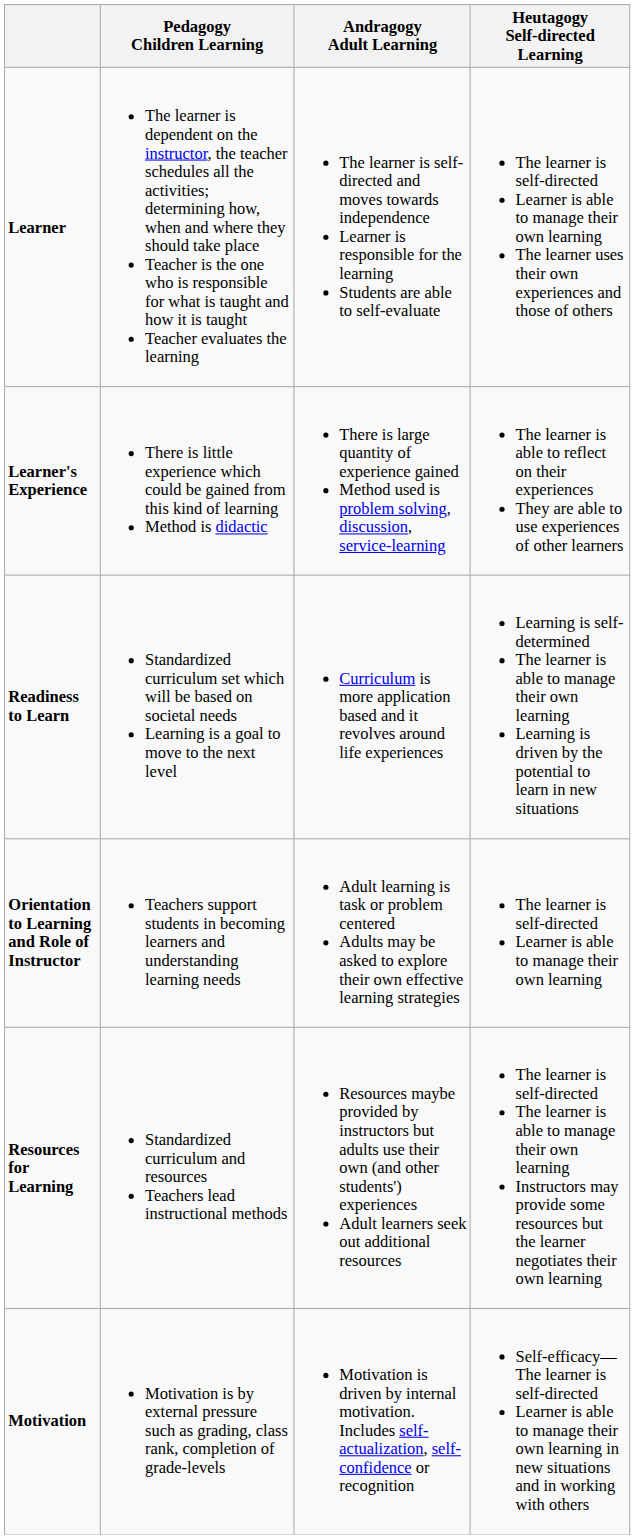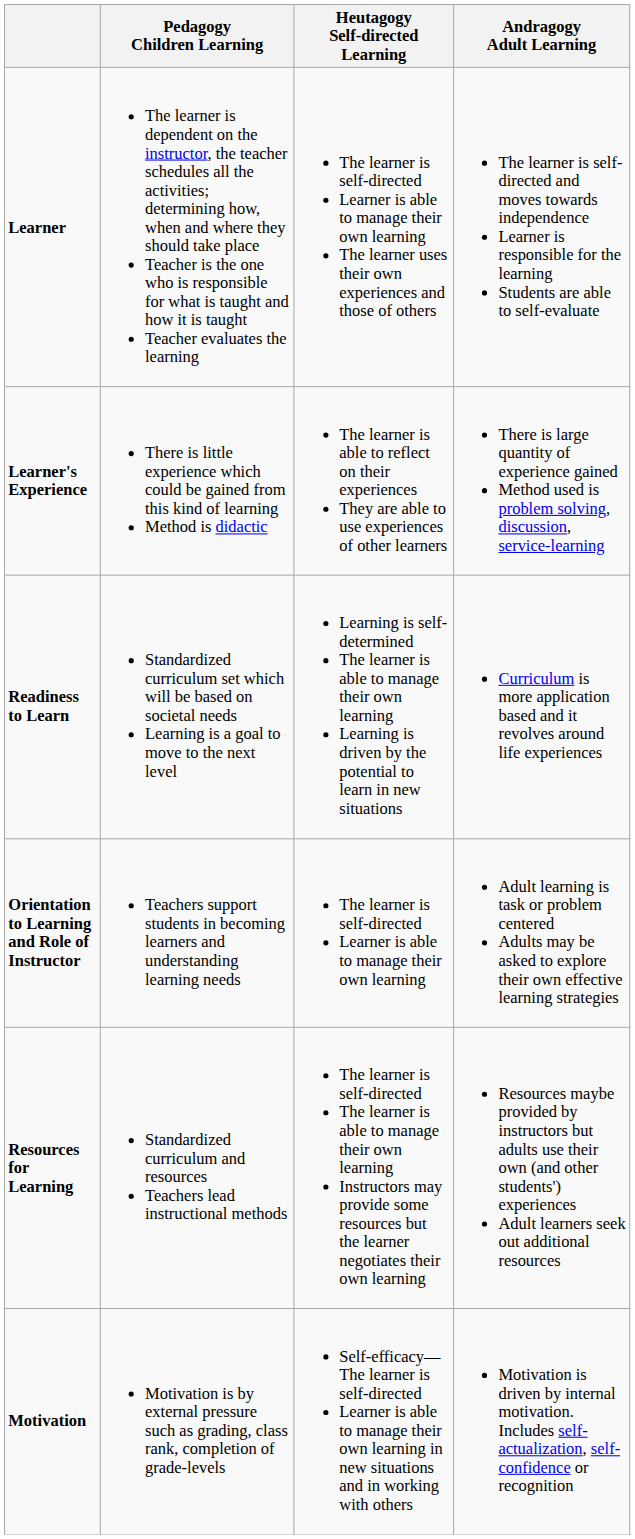columns swapped: Andragogy Adult Learning <-> Heutagogy Self-directed Learning
